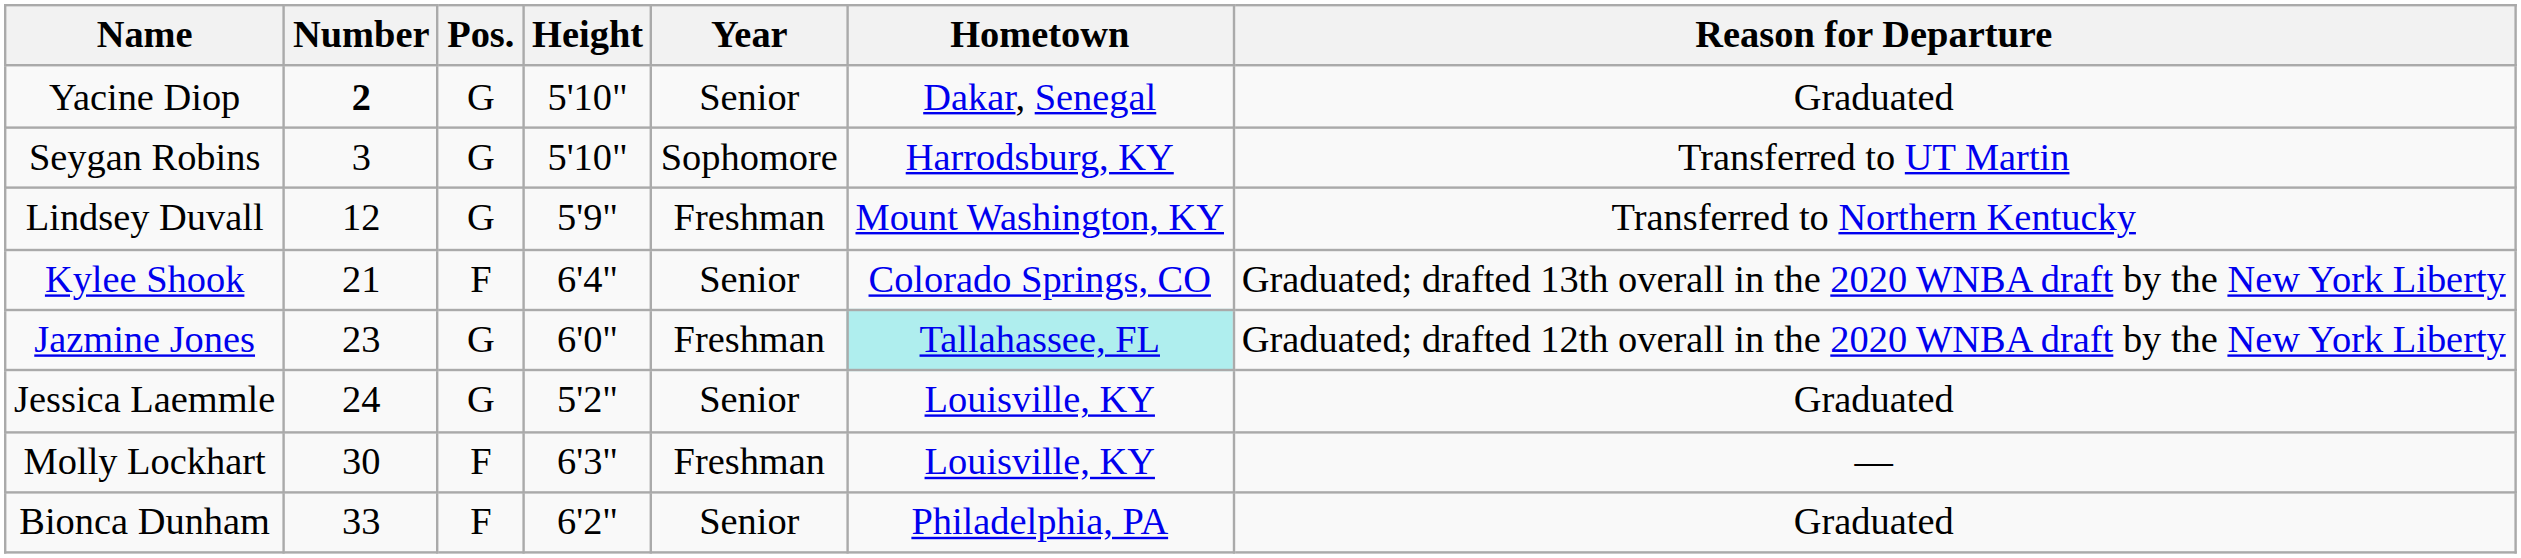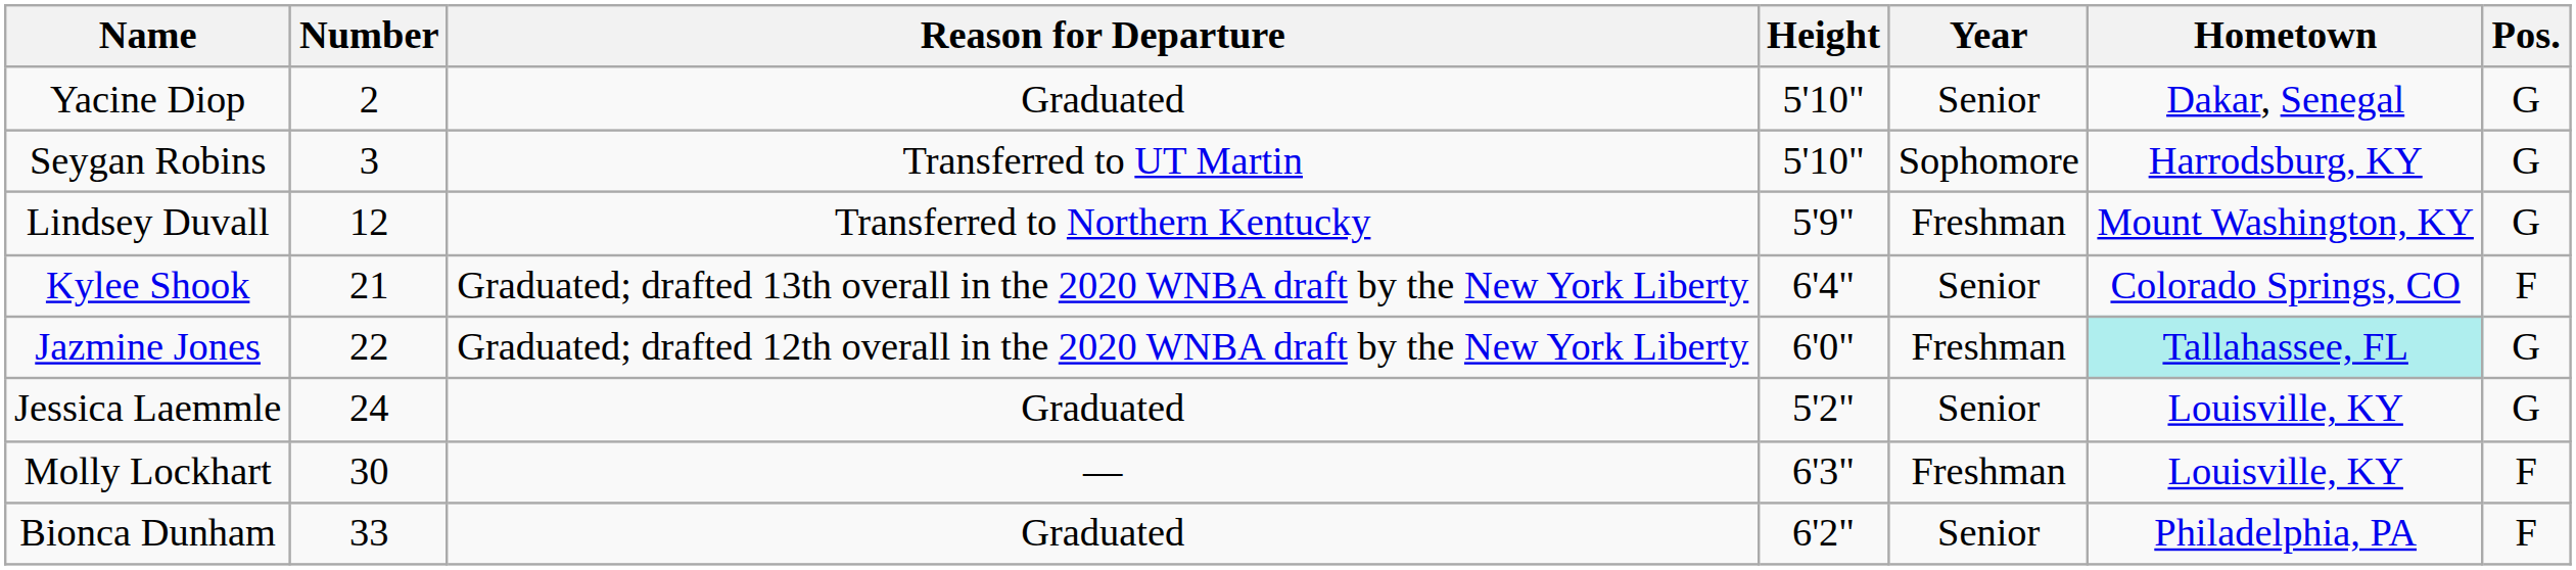columns swapped: Pos. <-> Reason for Departure
Yacine Diop | Number: bold -> normal
Jazmine Jones | Number: 23 -> 22
